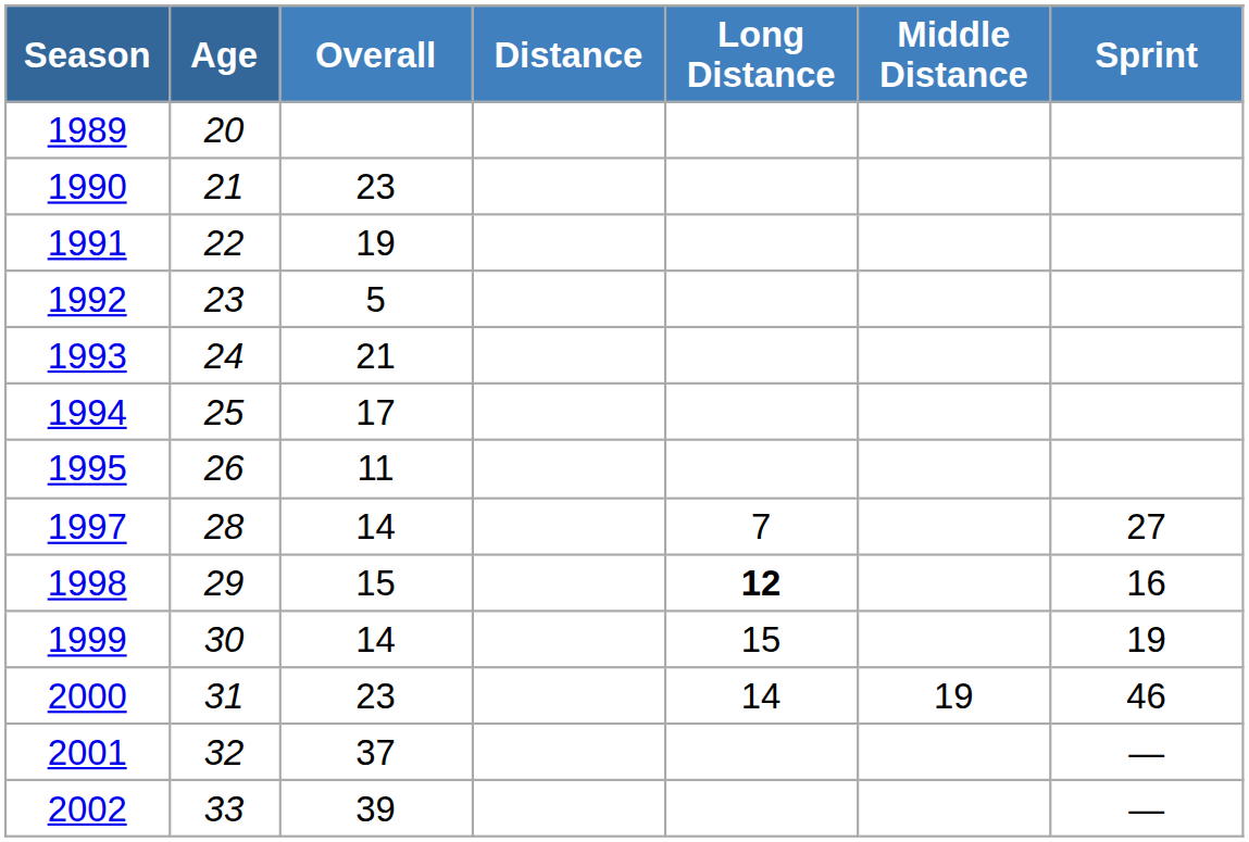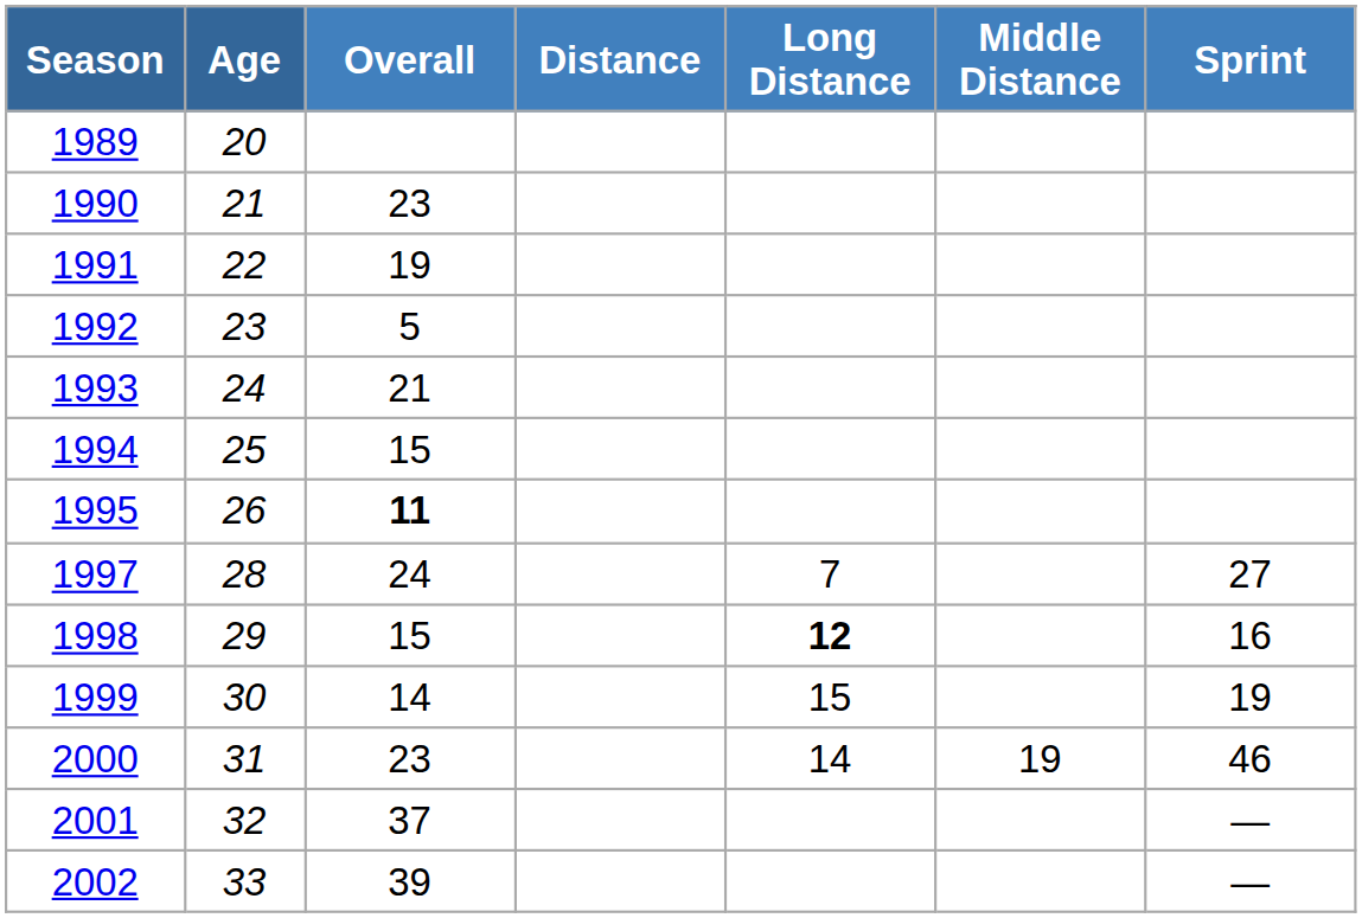1994 | Overall: 17 -> 15
1995 | Overall: normal -> bold
1997 | Overall: 14 -> 24
